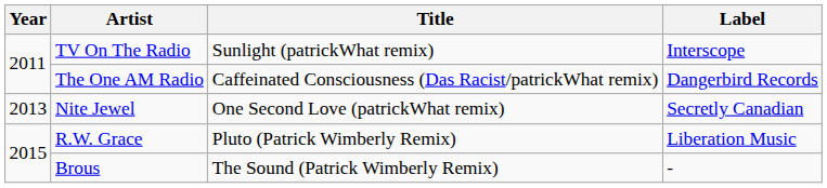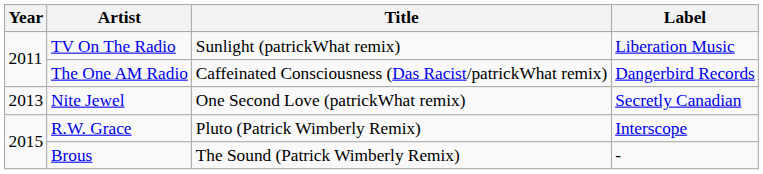TV On The Radio | Label: Interscope -> Liberation Music
R.W. Grace | Label: Liberation Music -> Interscope
